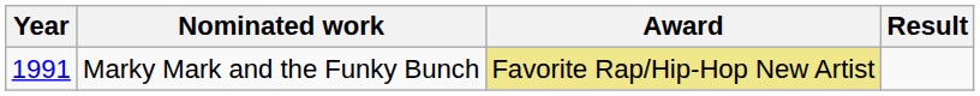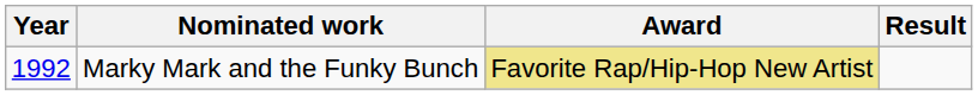Marky Mark and the Funky Bunch | Year: 1991 -> 1992
